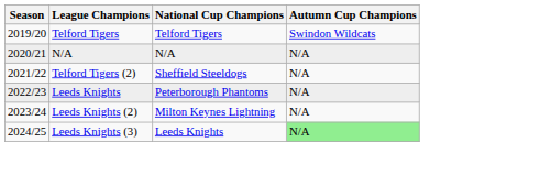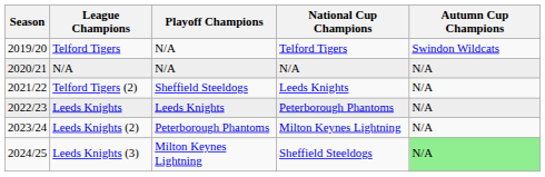+ column: Playoff Champions | N/A | N/A | Sheffield Steeldogs | Leeds Knights | Peterborough Phantoms | Milton Keynes Lightning
Telford Tigers (2) | National Cup Champions: Sheffield Steeldogs -> Leeds Knights
Leeds Knights (3) | National Cup Champions: Leeds Knights -> Sheffield Steeldogs
